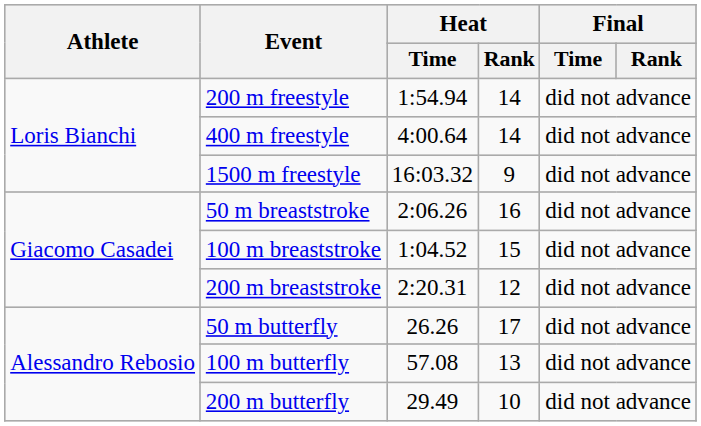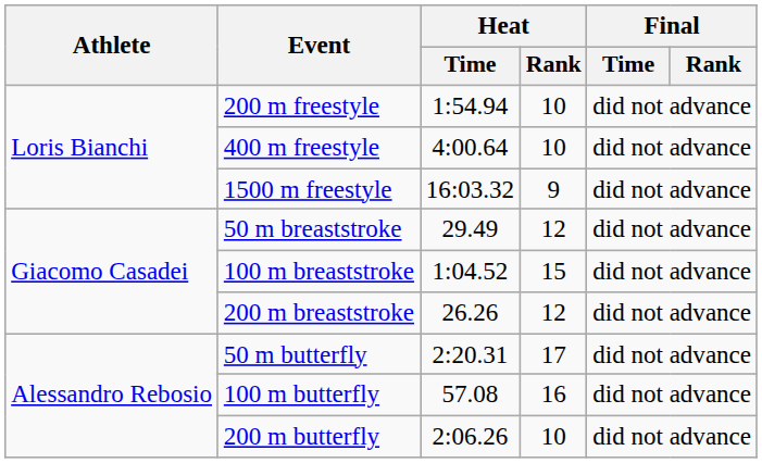200 m freestyle | Heat / Rank: 14 -> 10
400 m freestyle | Heat / Rank: 14 -> 10
50 m breaststroke | Heat / Time: 2:06.26 -> 29.49
50 m breaststroke | Heat / Rank: 16 -> 12
200 m breaststroke | Heat / Time: 2:20.31 -> 26.26
50 m butterfly | Heat / Time: 26.26 -> 2:20.31
100 m butterfly | Heat / Rank: 13 -> 16
200 m butterfly | Heat / Time: 29.49 -> 2:06.26
